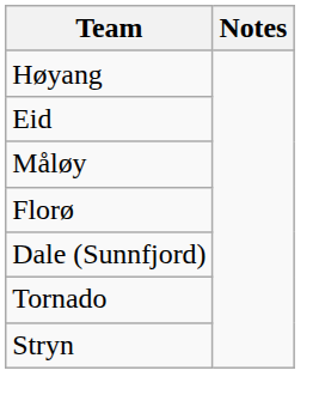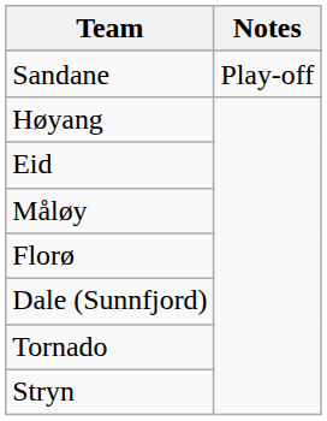+ row: Sandane | Play-off
